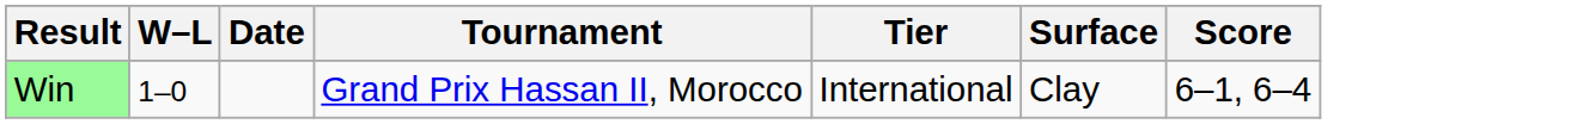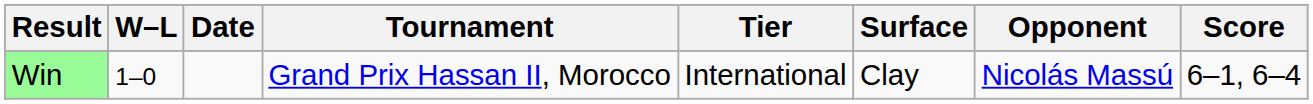+ column: Opponent | Nicolás Massú
